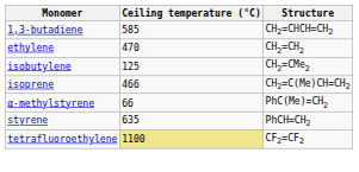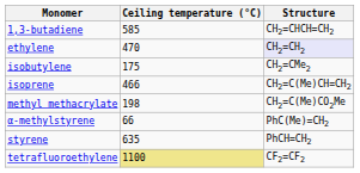ethylene | Structure: no background -> lavender background
isobutylene | Ceiling temperature (°C): 125 -> 175
+ row: methyl methacrylate | 198 | CH2=C(Me)CO2Me
